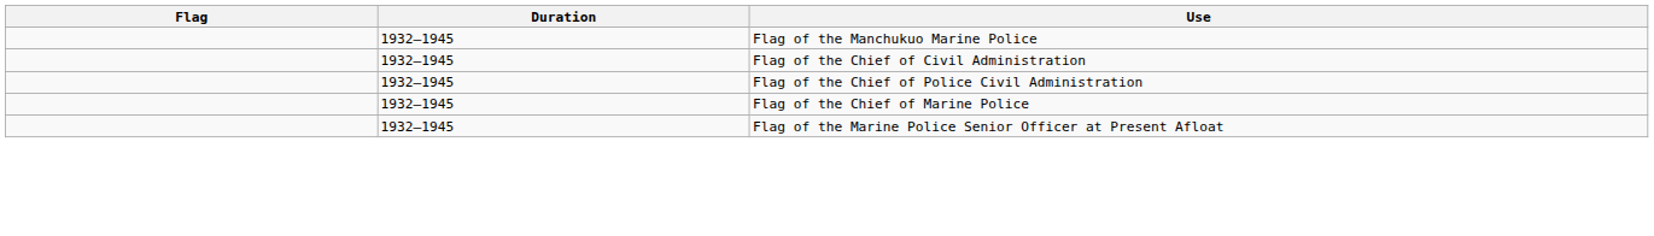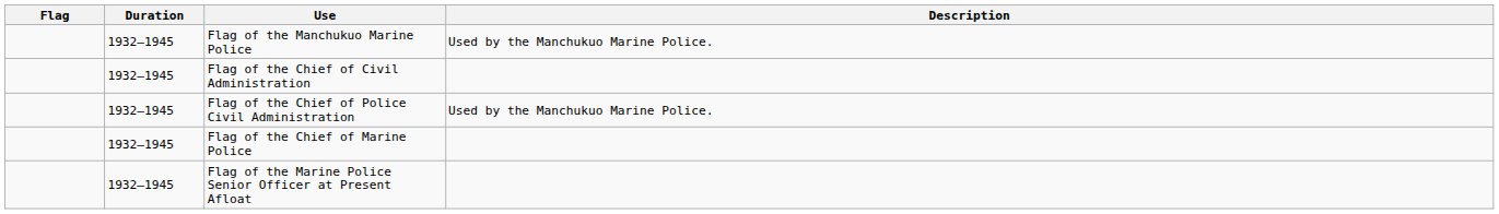+ column: Description | Used by the Manchukuo Marine Police. | Used by the Manchukuo Marine Police.
